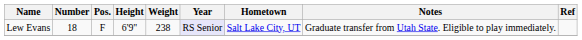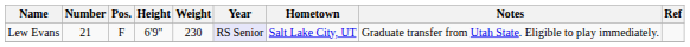Lew Evans | Number: 18 -> 21
Lew Evans | Weight: 238 -> 230
